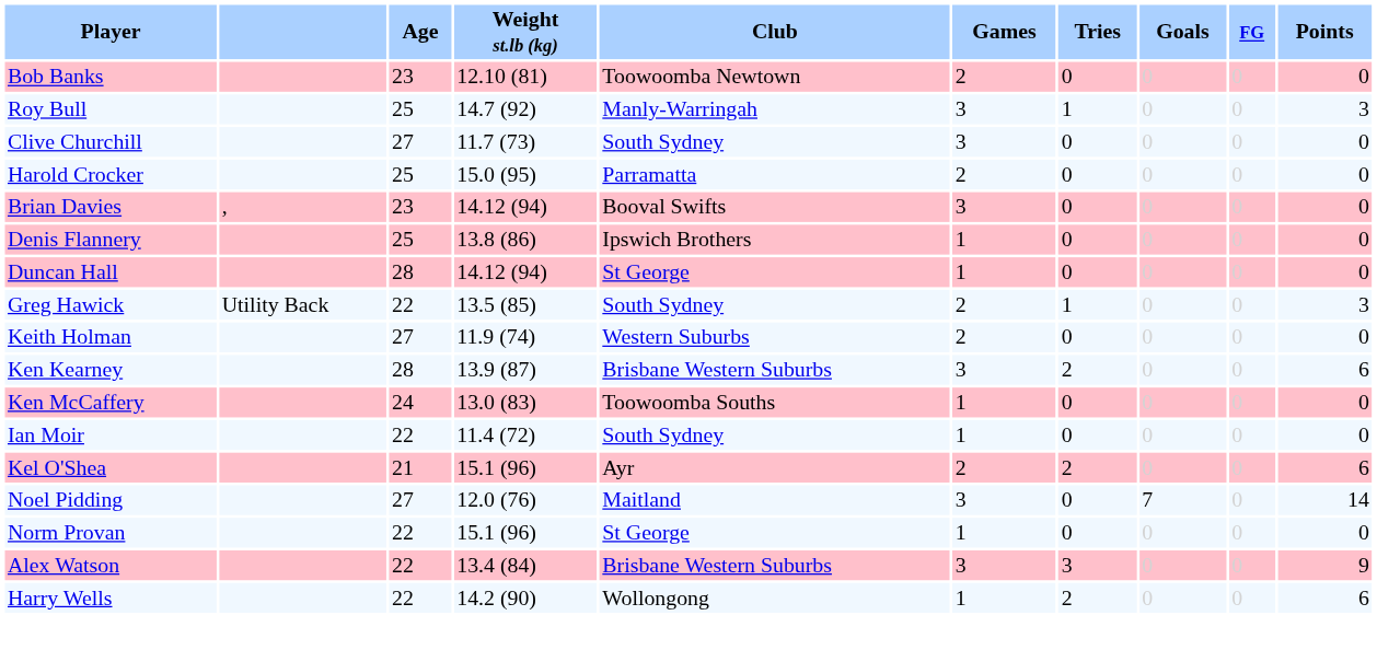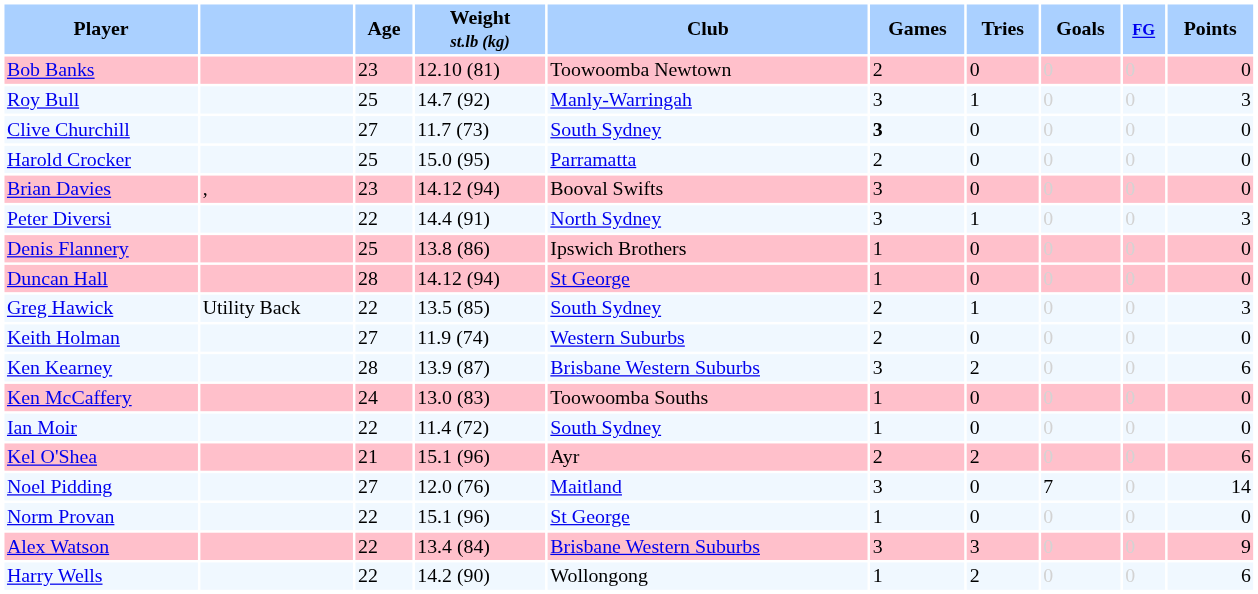Clive Churchill | Games: normal -> bold
+ row: Peter Diversi | 22 | 14.4 (91) | North Sydney | 3 | 1 | 0 | 0 | 3
